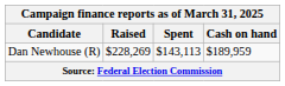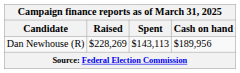Dan Newhouse (R) | Cash on hand: $189,959 -> $189,956
